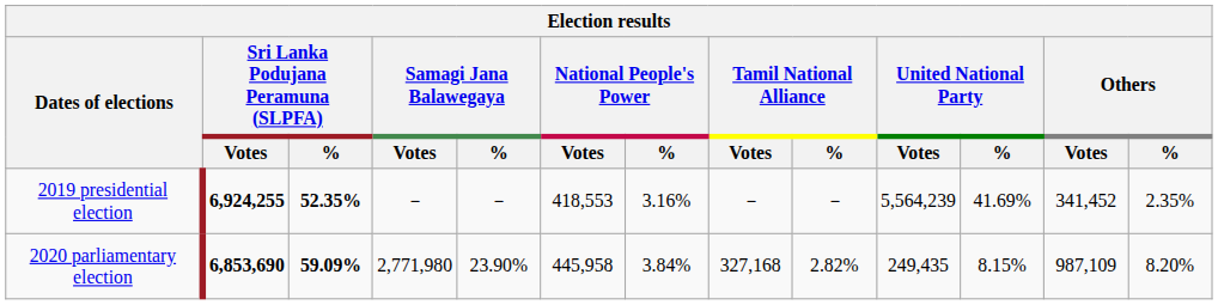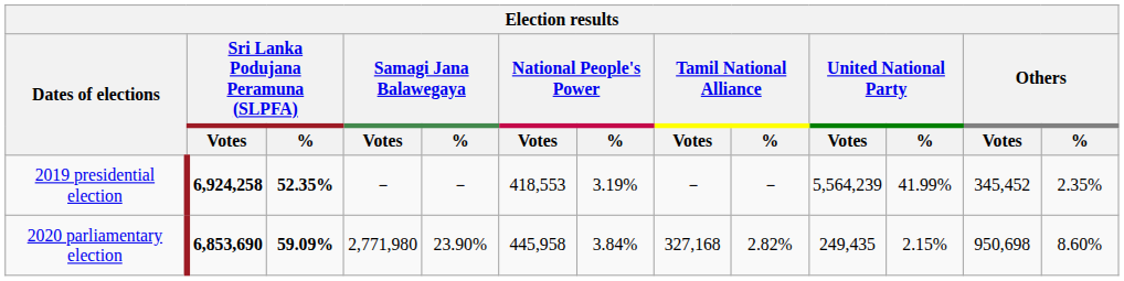2019 presidential election | Sri Lanka Podujana Peramuna (SLPFA) / Votes: 6,924,255 -> 6,924,258
2019 presidential election | National People's Power / %: 3.16% -> 3.19%
2019 presidential election | United National Party / %: 41.69% -> 41.99%
2019 presidential election | Others / Votes: 341,452 -> 345,452
2020 parliamentary election | United National Party / %: 8.15% -> 2.15%
2020 parliamentary election | Others / Votes: 987,109 -> 950,698
2020 parliamentary election | Others / %: 8.20% -> 8.60%
